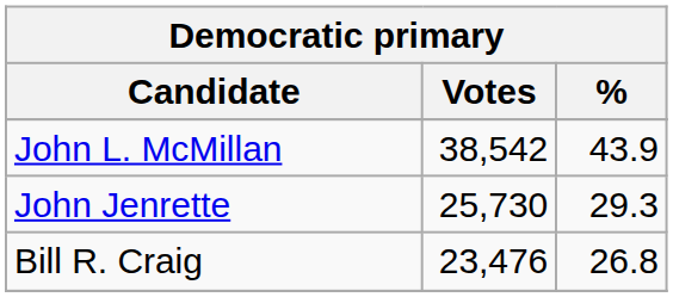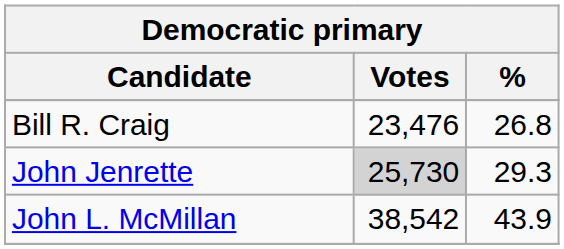rows swapped: John L. McMillan <-> Bill R. Craig
John Jenrette | Votes: no background -> lightgrey background
